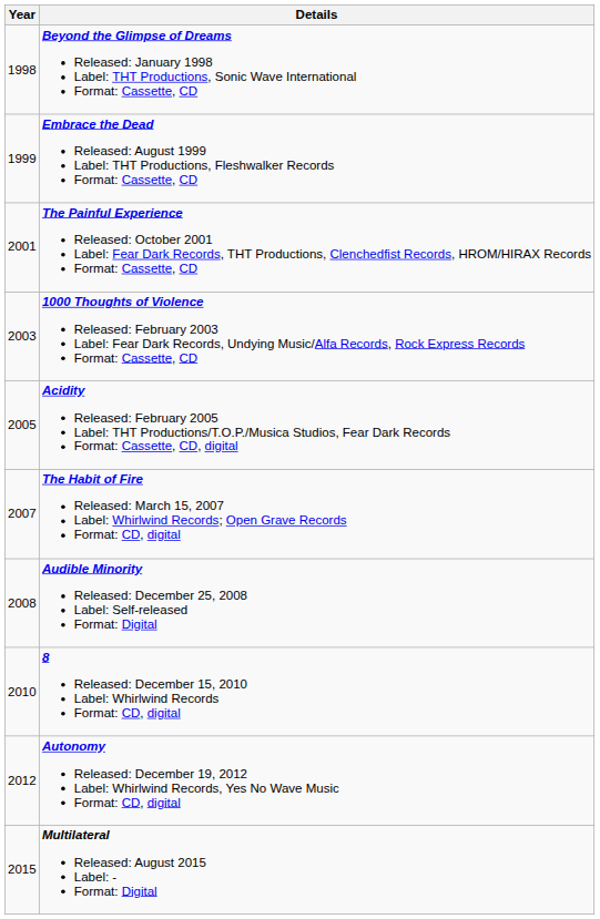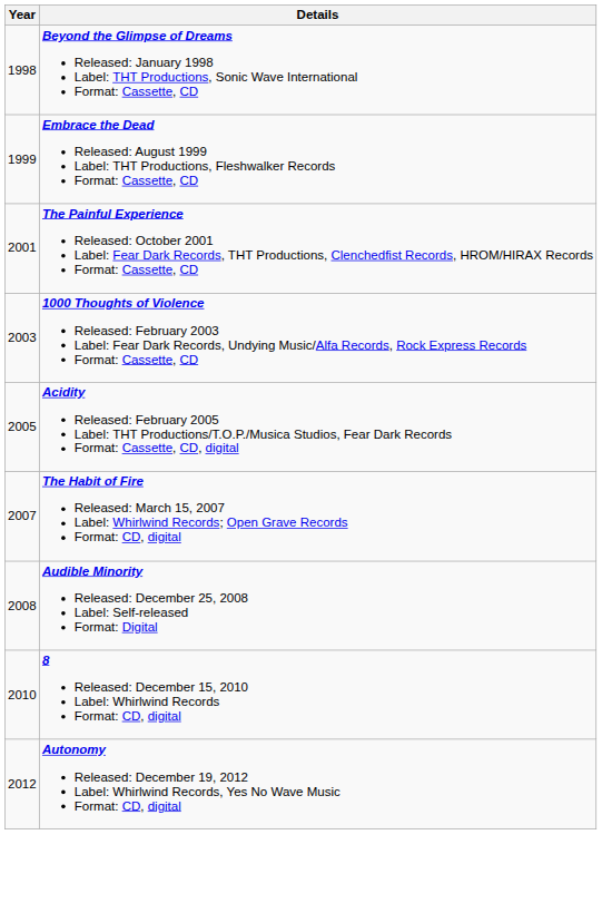- row: 2015 | Multilateral Released: August 2015 Label: - Format: Digital
